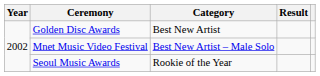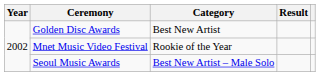Mnet Music Video Festival | Category: Best New Artist – Male Solo -> Rookie of the Year
Seoul Music Awards | Category: Rookie of the Year -> Best New Artist – Male Solo
